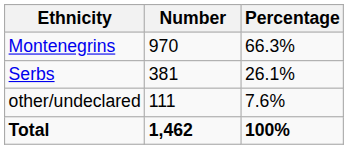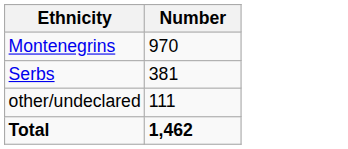- column: Percentage | 66.3% | 26.1% | 7.6% | 100%
